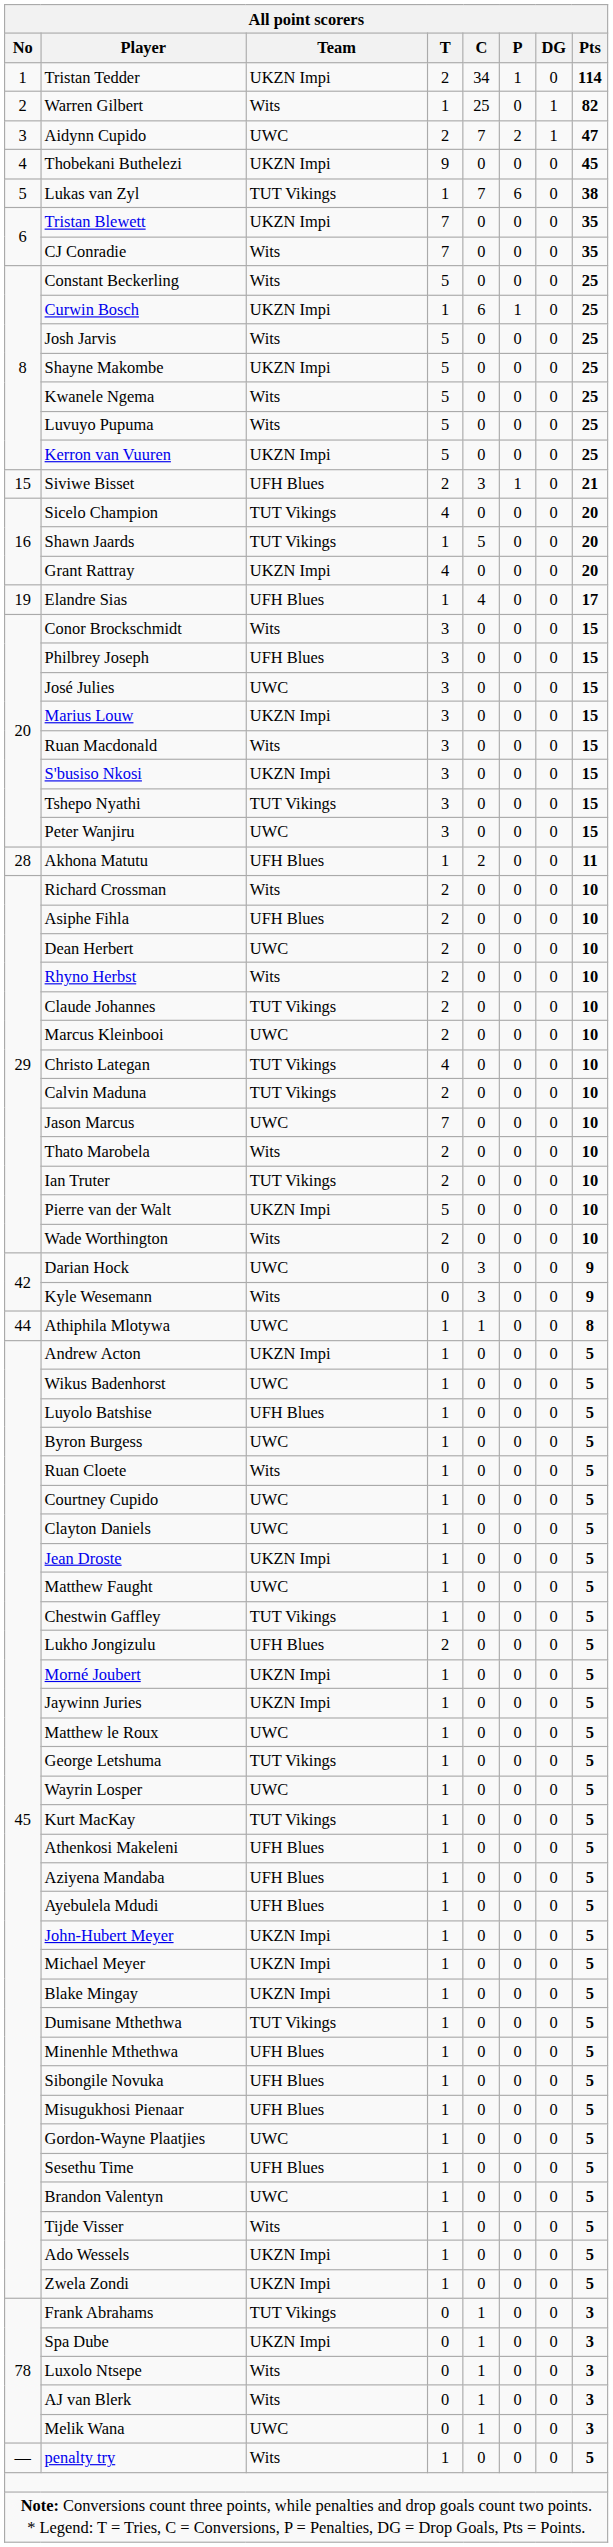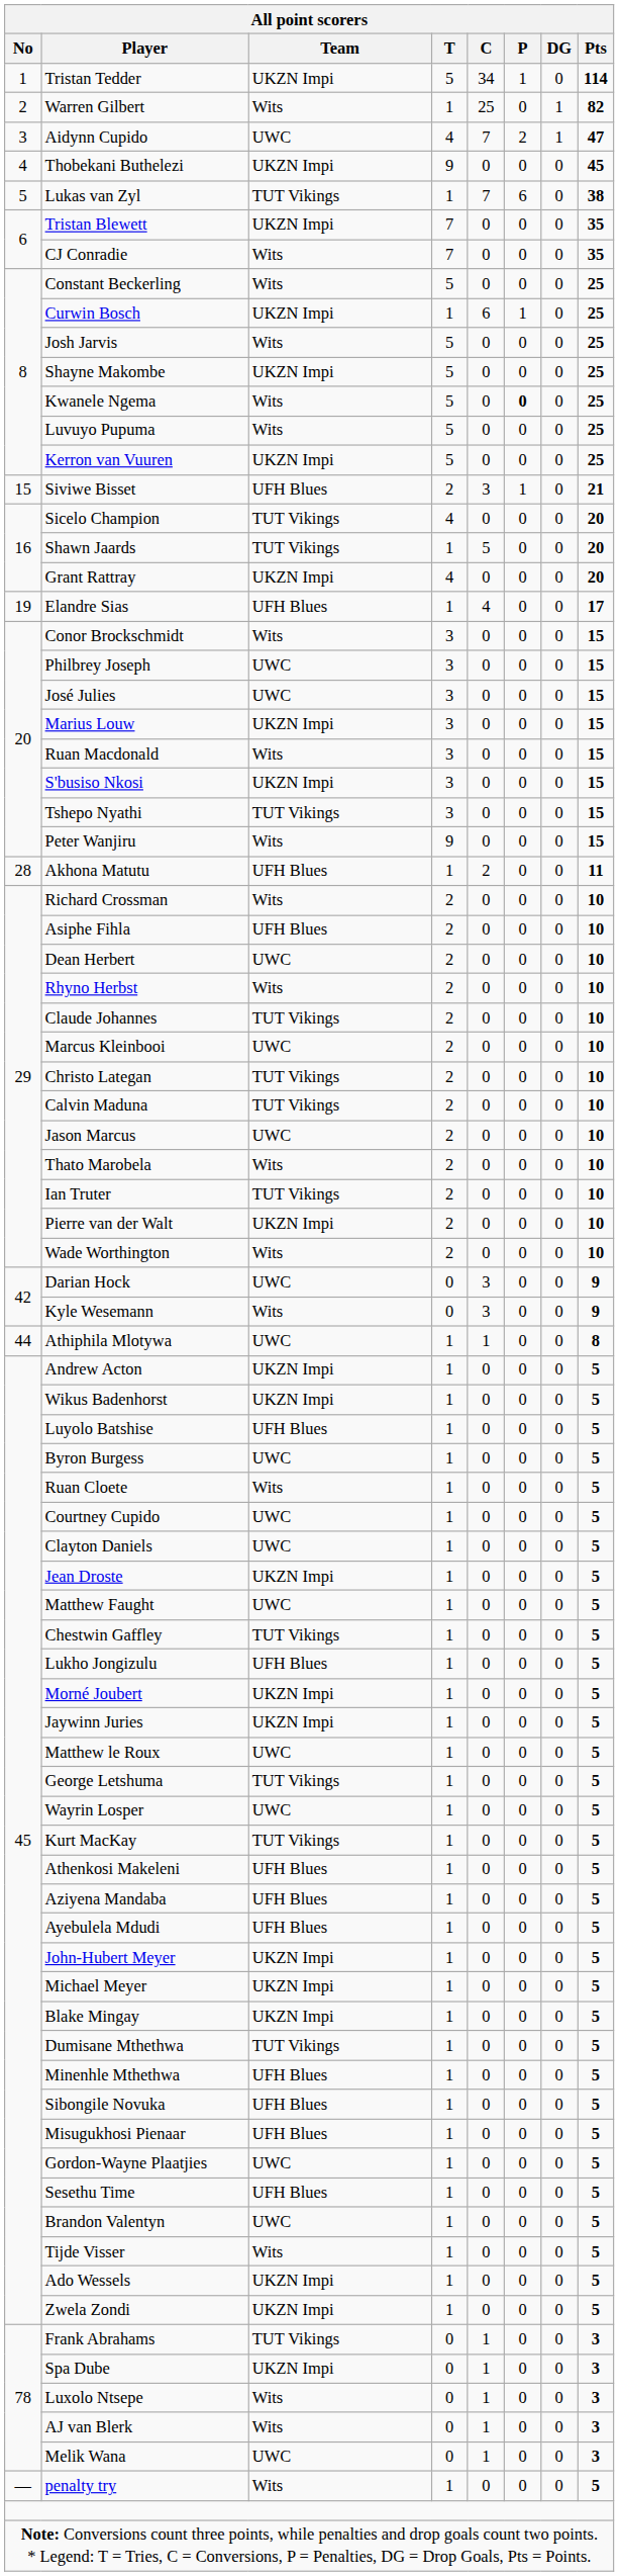Tristan Tedder | T: 2 -> 5
Aidynn Cupido | T: 2 -> 4
Kwanele Ngema | P: normal -> bold
Philbrey Joseph | Team: UFH Blues -> UWC
Peter Wanjiru | Team: UWC -> Wits
Peter Wanjiru | T: 3 -> 9
Christo Lategan | T: 4 -> 2
Jason Marcus | T: 7 -> 2
Pierre van der Walt | T: 5 -> 2
Wikus Badenhorst | Team: UWC -> UKZN Impi
Lukho Jongizulu | T: 2 -> 1
